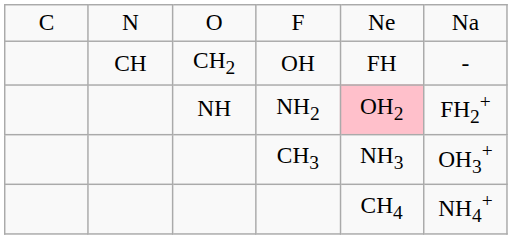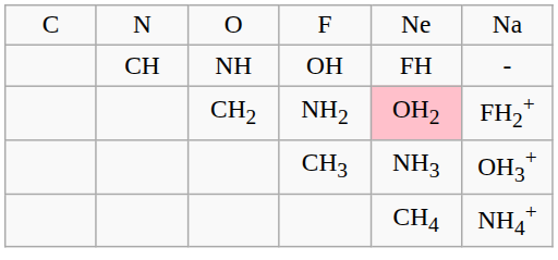OH | column 3: CH2 -> NH
NH2 | column 3: NH -> CH2
